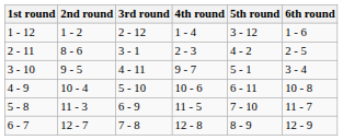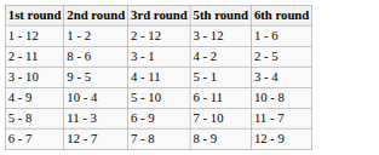- column: 4th round | 1 - 4 | 2 - 3 | 9 - 7 | 10 - 6 | 11 - 5 | 12 - 8
